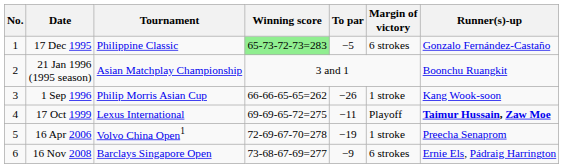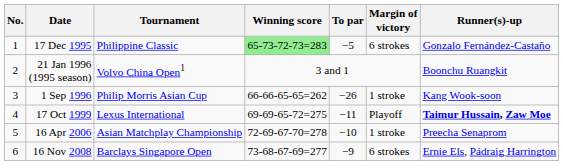21 Jan 1996 (1995 season) | Tournament: Asian Matchplay Championship -> Volvo China Open1
16 Apr 2006 | Tournament: Volvo China Open1 -> Asian Matchplay Championship
16 Apr 2006 | To par: −19 -> −10
